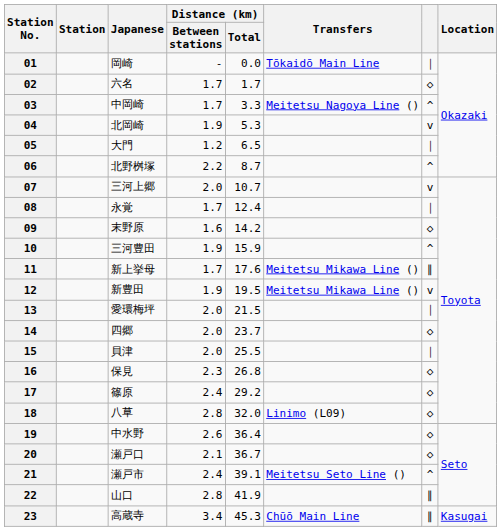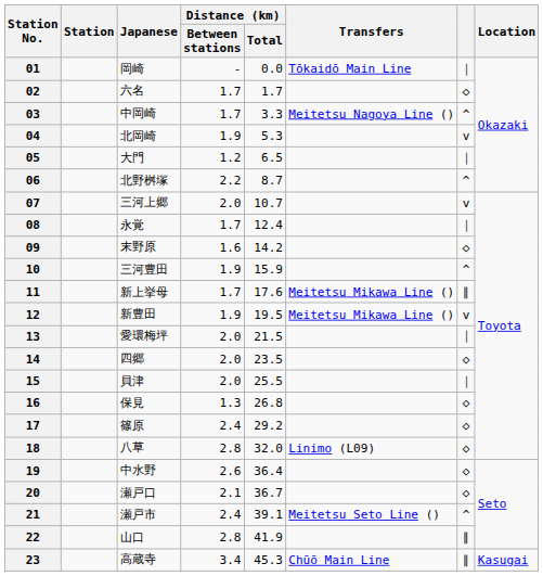14 | Distance (km) / Total: 23.7 -> 23.5
16 | Distance (km) / Between stations: 2.3 -> 1.3
